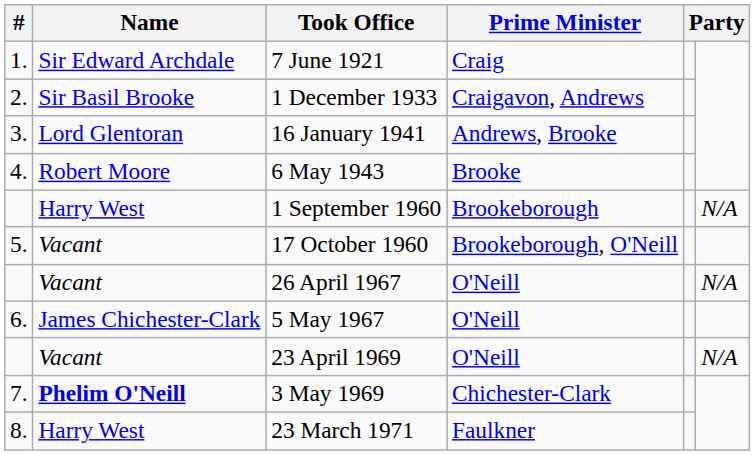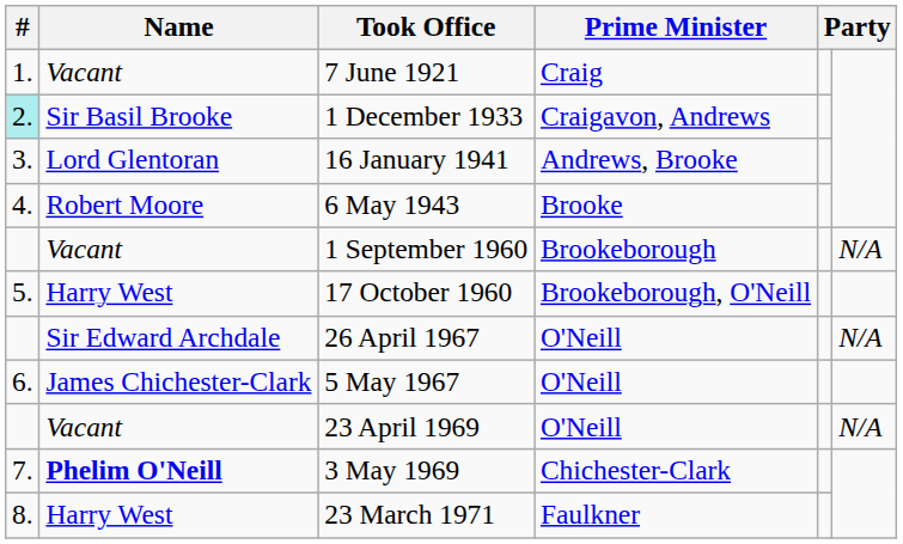7 June 1921 | Name: Sir Edward Archdale -> Vacant
1 December 1933 | #: no background -> paleturquoise background
1 September 1960 | Name: Harry West -> Vacant
17 October 1960 | Name: Vacant -> Harry West
26 April 1967 | Name: Vacant -> Sir Edward Archdale
